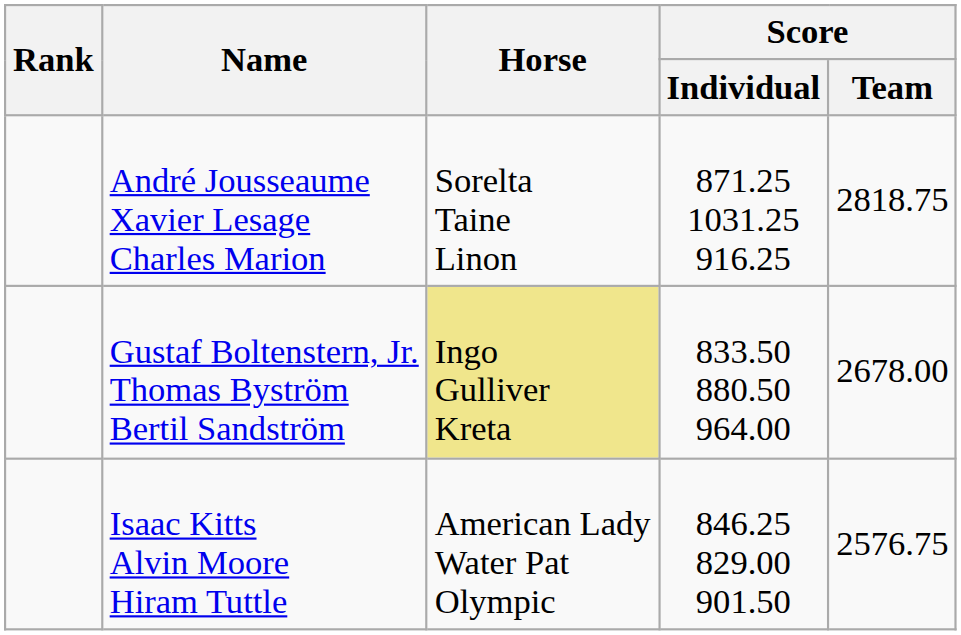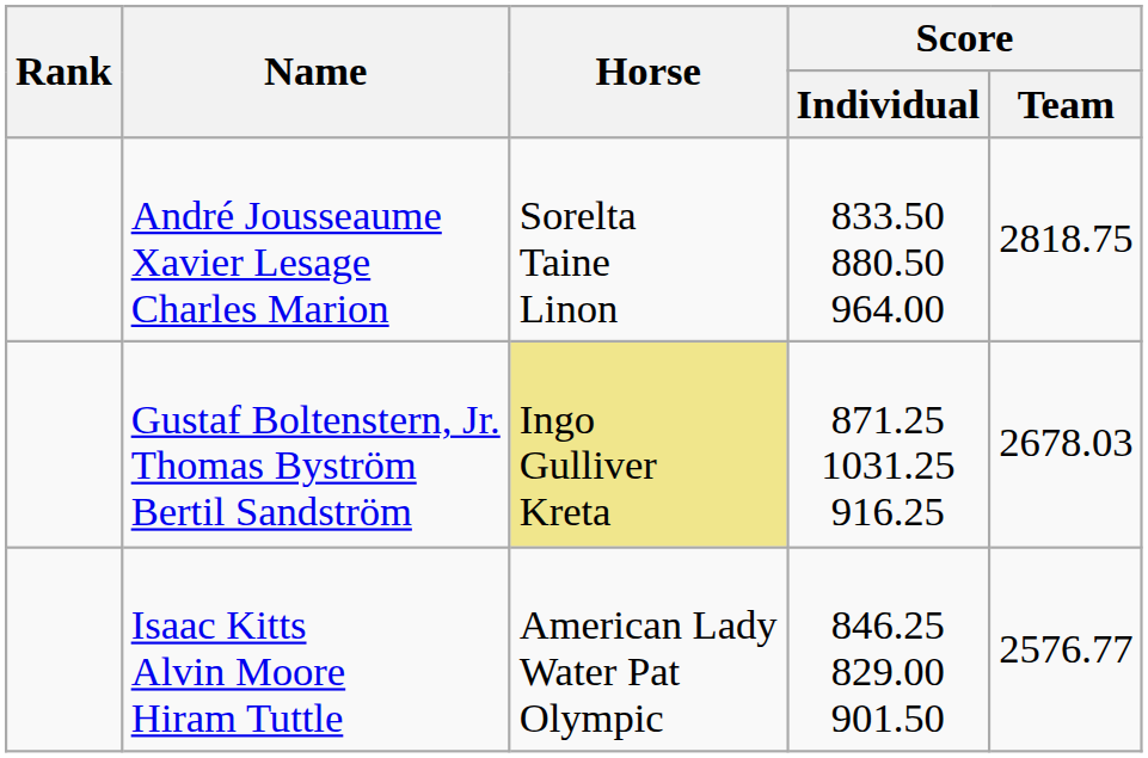André Jousseaume Xavier Lesage Charles Marion | Score / Individual: 871.25 1031.25 916.25 -> 833.50 880.50 964.00
Gustaf Boltenstern, Jr. Thomas Byström Bertil Sandström | Score / Individual: 833.50 880.50 964.00 -> 871.25 1031.25 916.25
Gustaf Boltenstern, Jr. Thomas Byström Bertil Sandström | Score / Team: 2678.00 -> 2678.03
Isaac Kitts Alvin Moore Hiram Tuttle | Score / Team: 2576.75 -> 2576.77
